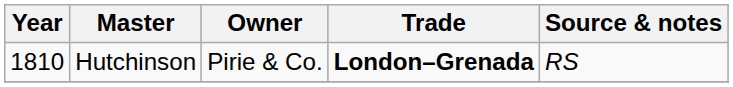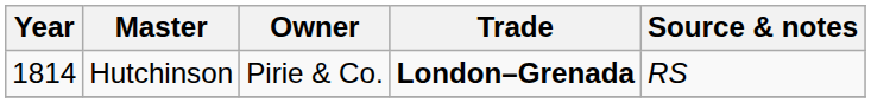Hutchinson | Year: 1810 -> 1814
